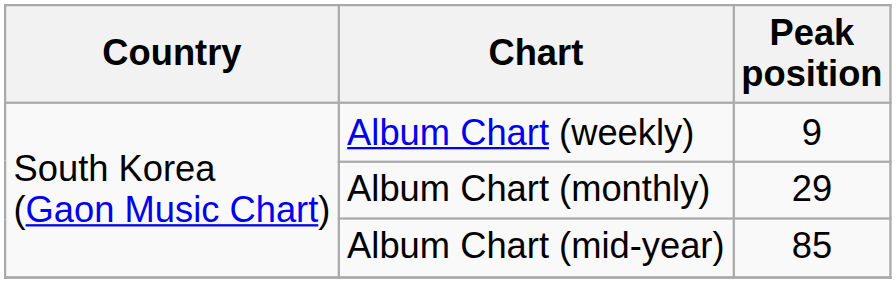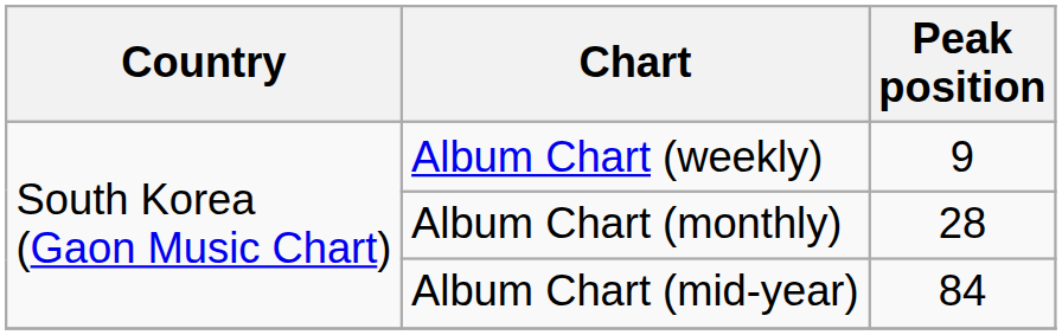Album Chart (monthly) | Peak position: 29 -> 28
Album Chart (mid-year) | Peak position: 85 -> 84
